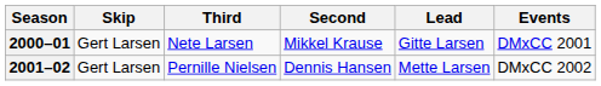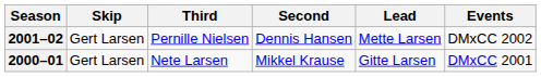rows swapped: 2000–01 <-> 2001–02
